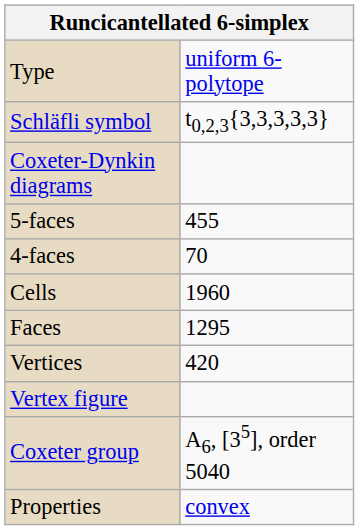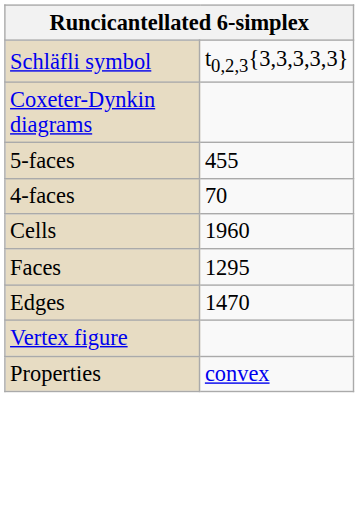- row: Type | uniform 6-polytope
+ row: Edges | 1470
- row: Vertices | 420
- row: Coxeter group | A6, [35], order 5040
